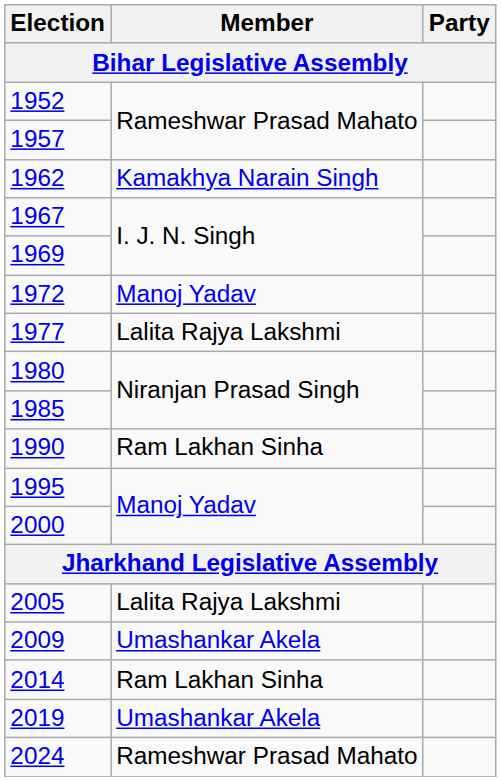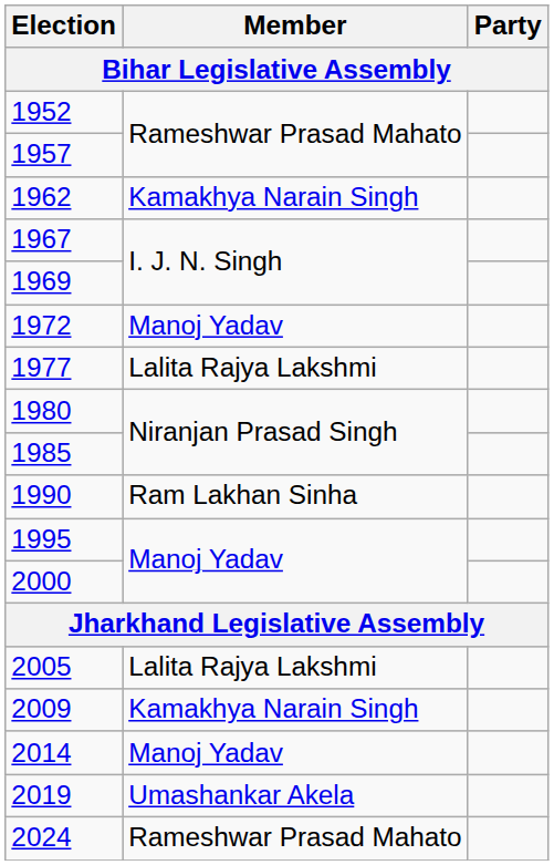2009 | Member: Umashankar Akela -> Kamakhya Narain Singh
2014 | Member: Ram Lakhan Sinha -> Manoj Yadav
